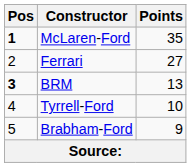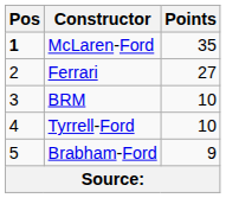BRM | Pos: bold -> normal
BRM | Points: 13 -> 10
